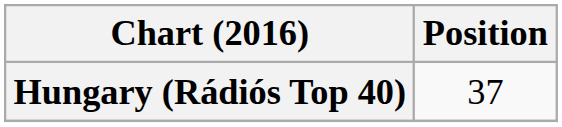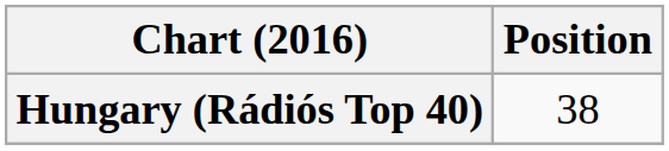Hungary (Rádiós Top 40) | Position: 37 -> 38
